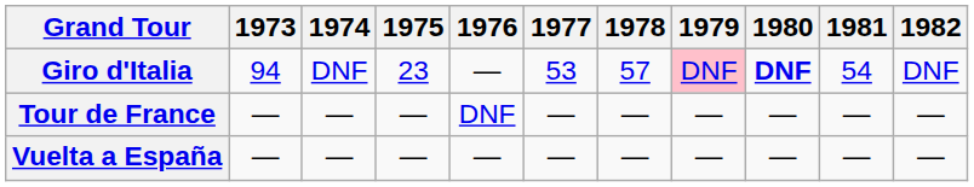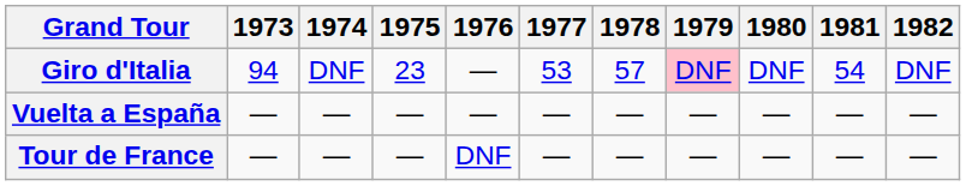Giro d'Italia | 1980: bold -> normal
rows swapped: Tour de France <-> Vuelta a España
